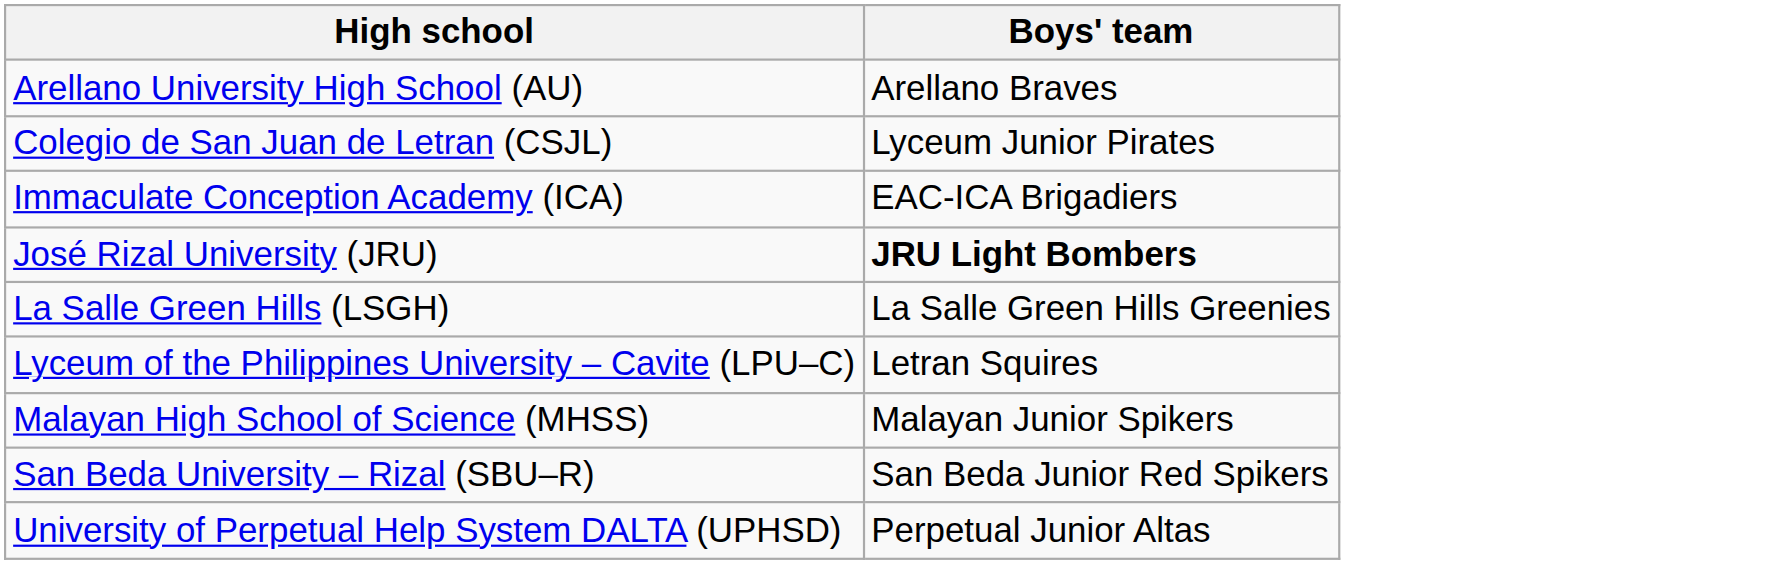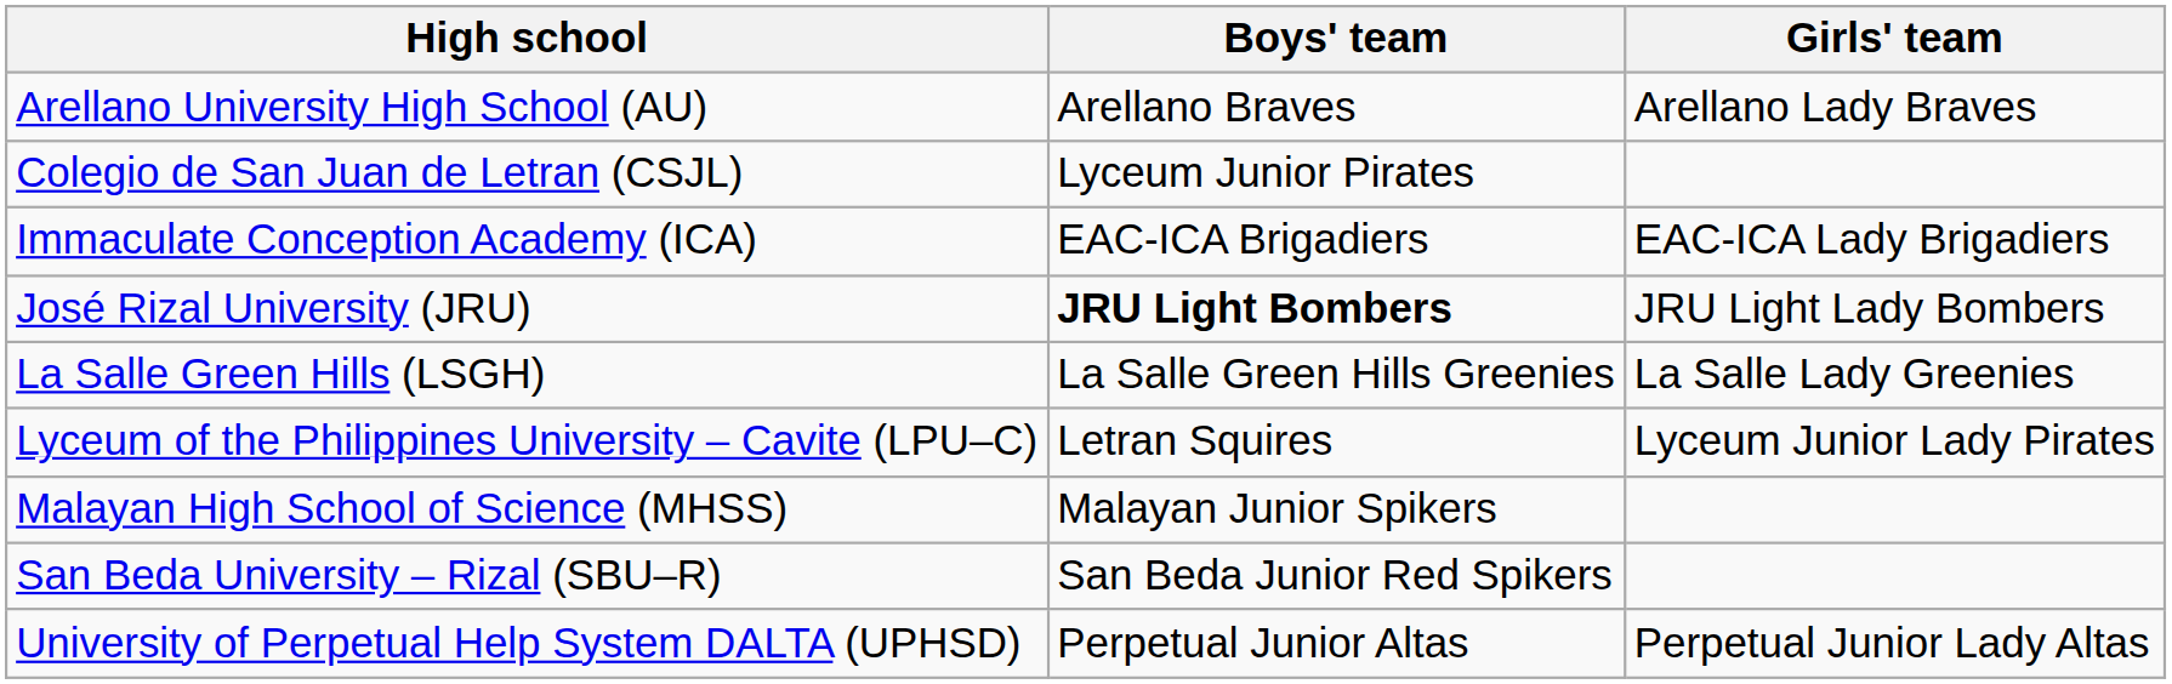+ column: Girls' team | Arellano Lady Braves | EAC-ICA Lady Brigadiers | JRU Light Lady Bombers | La Salle Lady Greenies | Lyceum Junior Lady Pirates | Perpetual Junior Lady Altas
